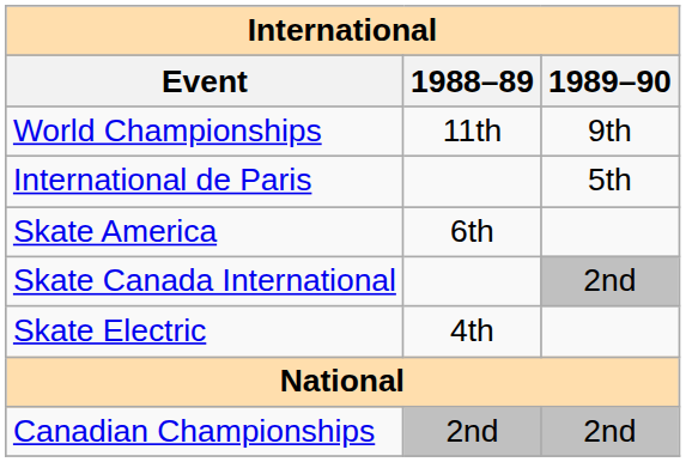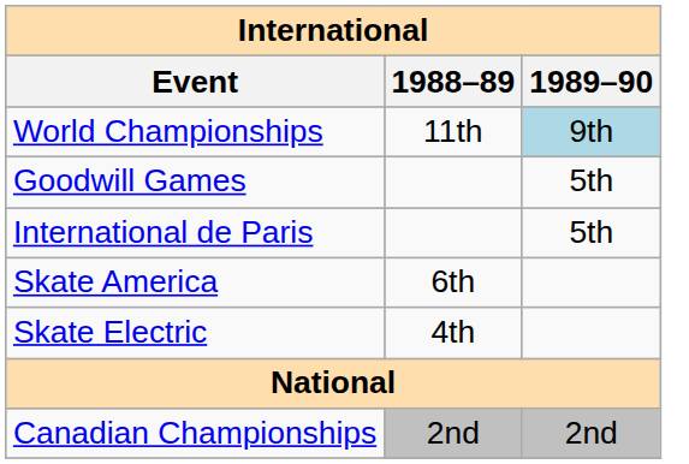World Championships | 1989–90: no background -> lightblue background
+ row: Goodwill Games | 5th
- row: Skate Canada International | 2nd
